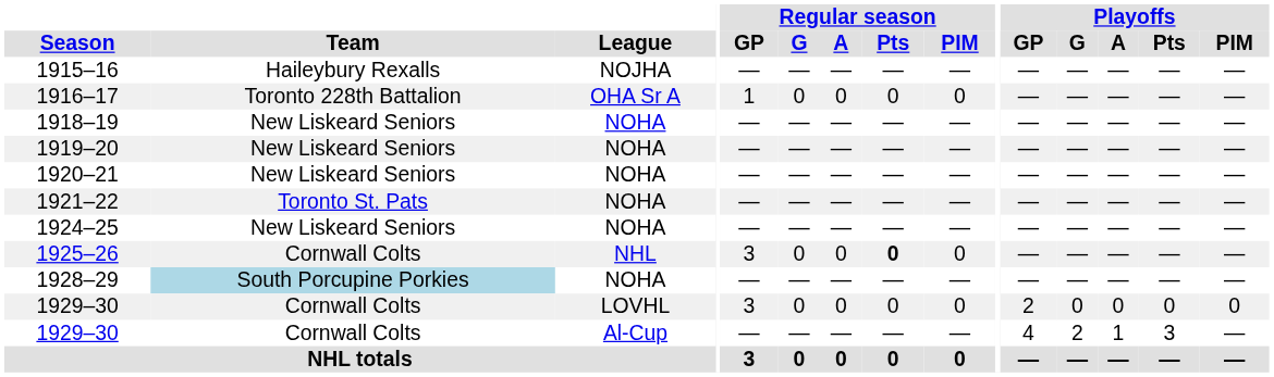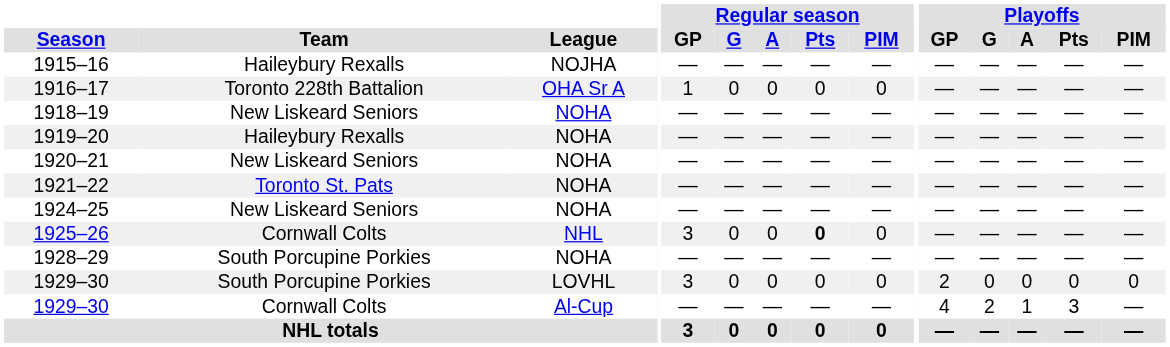1919–20 | Team: New Liskeard Seniors -> Haileybury Rexalls
1928–29 | Team: lightblue background -> no background
1929–30 / LOVHL | Team: Cornwall Colts -> South Porcupine Porkies
